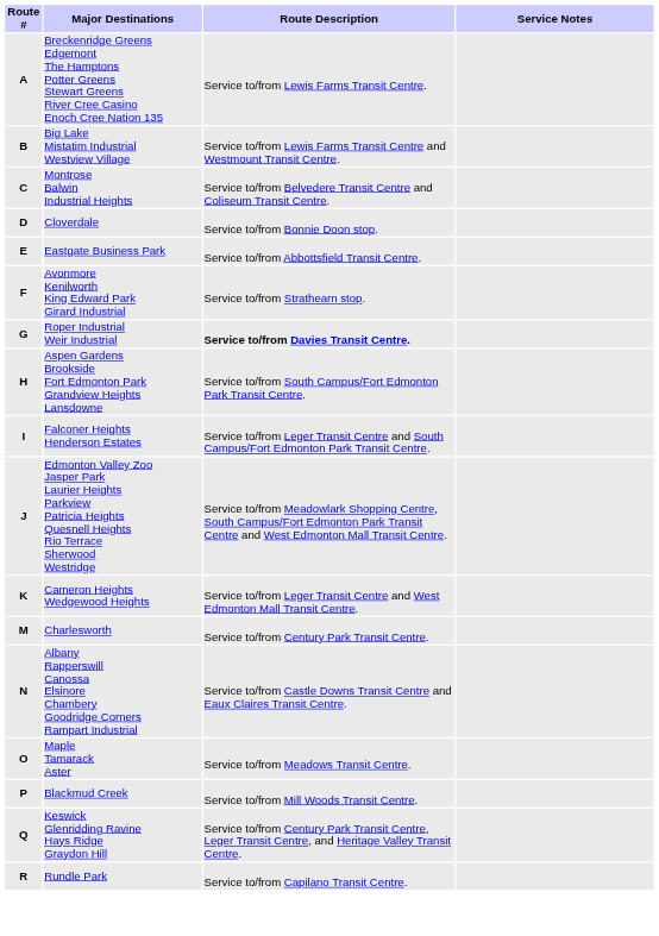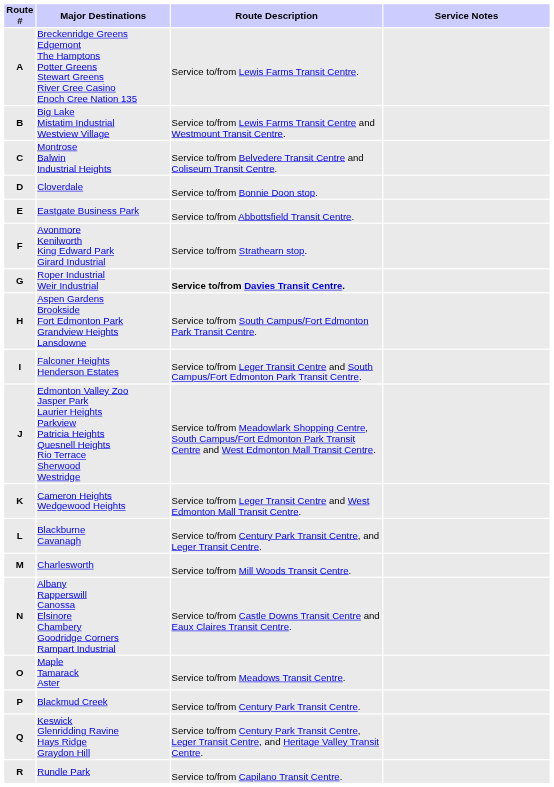+ row: L | Blackburne Cavanagh | Service to/from Century Park Transit Centre, and Leger Transit Centre.
Charlesworth | Route Description: Service to/from Century Park Transit Centre. -> Service to/from Mill Woods Transit Centre.
Blackmud Creek | Route Description: Service to/from Mill Woods Transit Centre. -> Service to/from Century Park Transit Centre.
